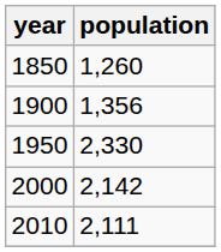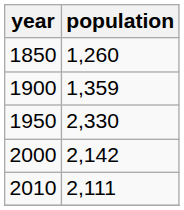1900 | population: 1,356 -> 1,359
